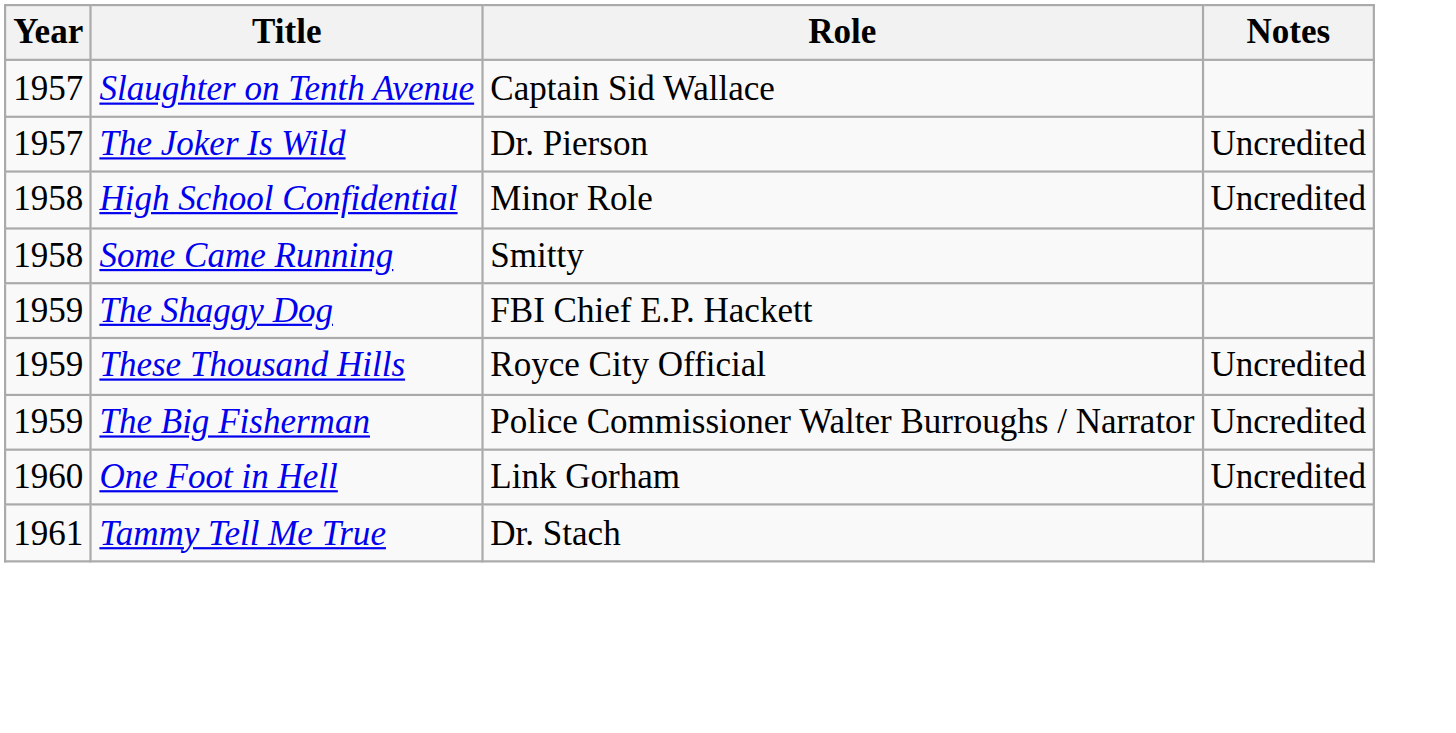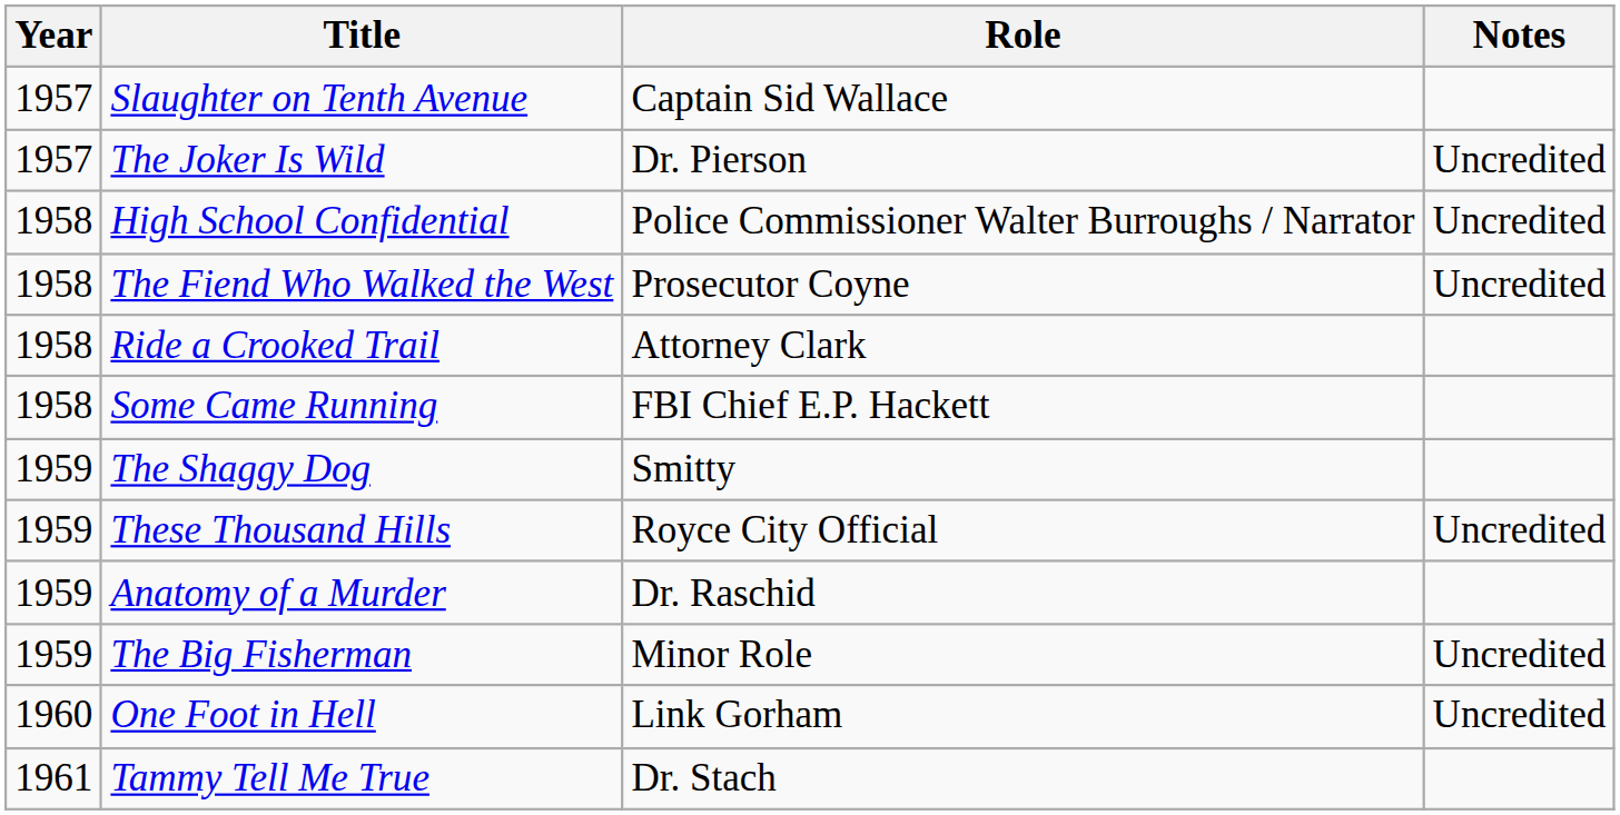High School Confidential | Role: Minor Role -> Police Commissioner Walter Burroughs / Narrator
+ row: 1958 | The Fiend Who Walked the West | Prosecutor Coyne | Uncredited
+ row: 1958 | Ride a Crooked Trail | Attorney Clark
Some Came Running | Role: Smitty -> FBI Chief E.P. Hackett
The Shaggy Dog | Role: FBI Chief E.P. Hackett -> Smitty
+ row: 1959 | Anatomy of a Murder | Dr. Raschid
The Big Fisherman | Role: Police Commissioner Walter Burroughs / Narrator -> Minor Role
